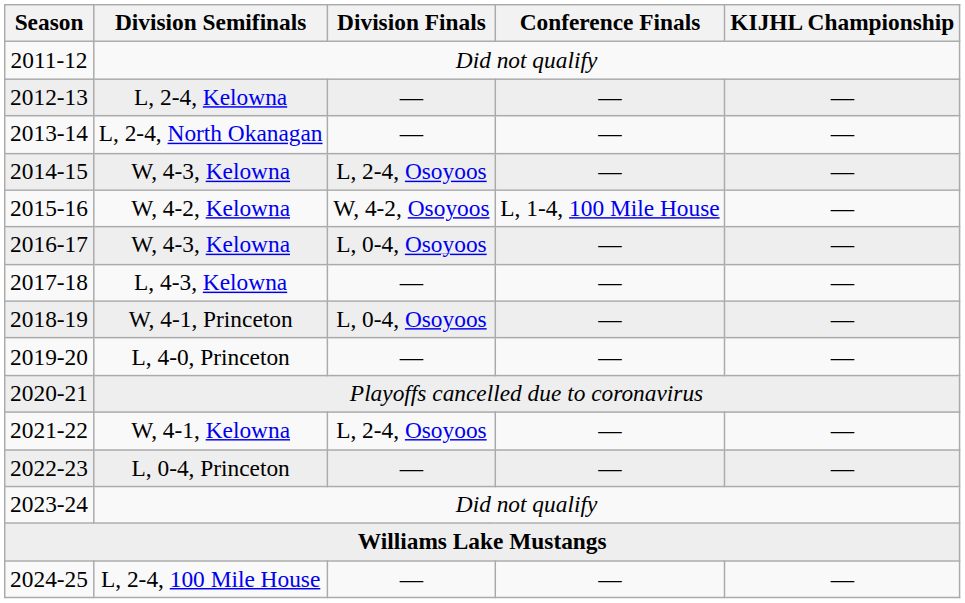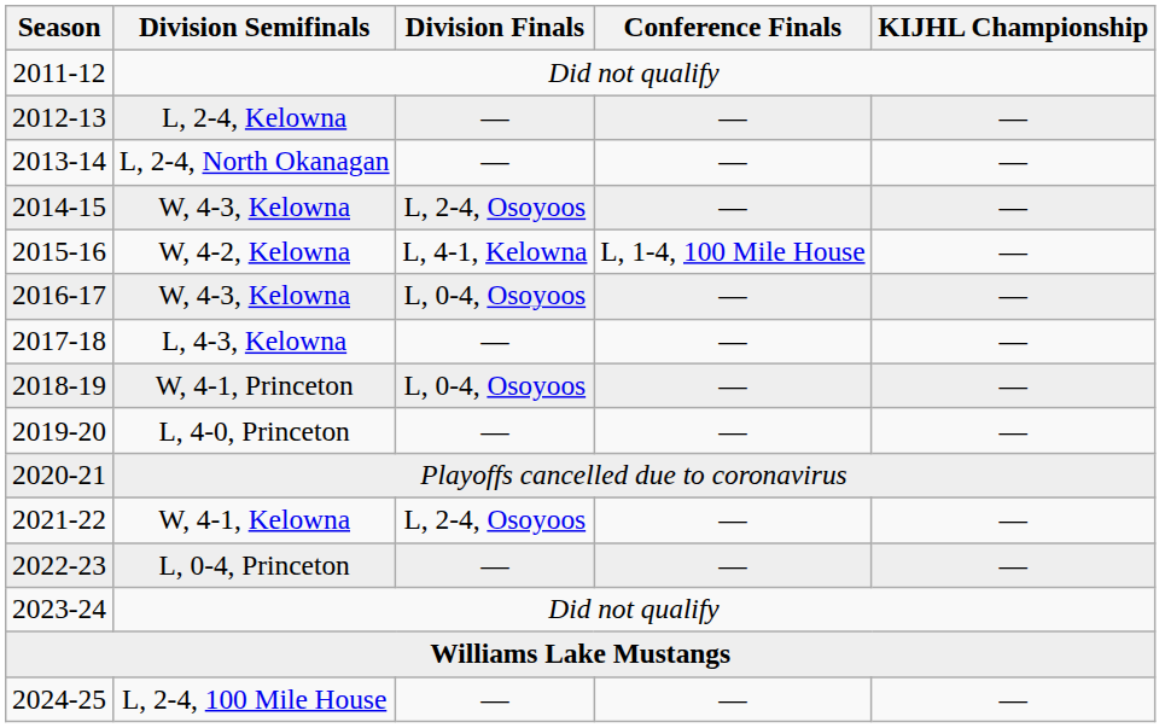2015-16 | Division Finals: W, 4-2, Osoyoos -> L, 4-1, Kelowna
